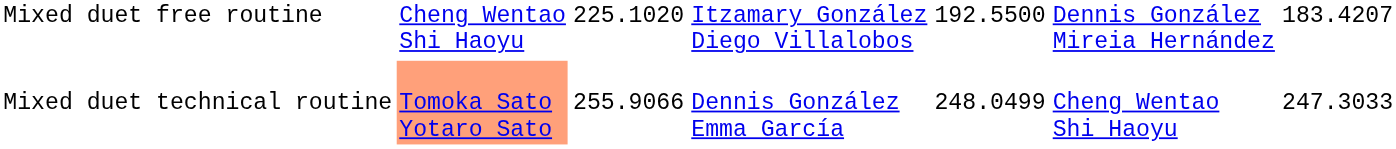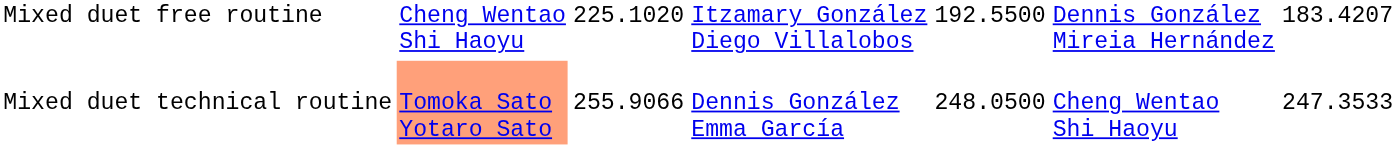Mixed duet technical routine | column 5: 248.0499 -> 248.0500
Mixed duet technical routine | column 7: 247.3033 -> 247.3533
